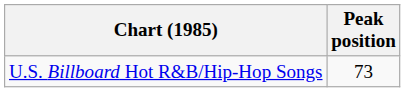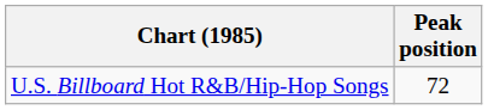U.S. Billboard Hot R&B/Hip-Hop Songs | Peak position: 73 -> 72
